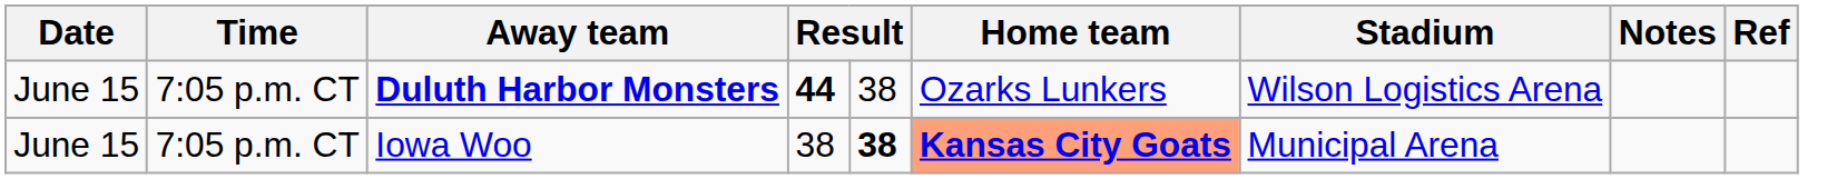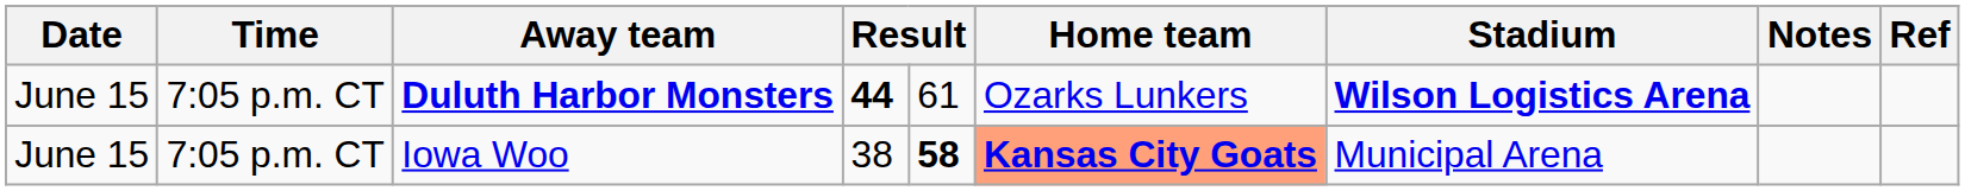Duluth Harbor Monsters | column 5: 38 -> 61
Duluth Harbor Monsters | Stadium: normal -> bold
Iowa Woo | column 5: 38 -> 58
